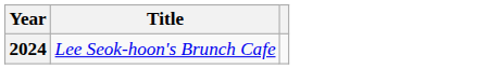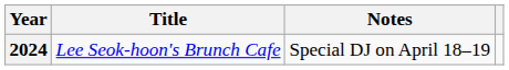+ column: Notes | Special DJ on April 18–19
